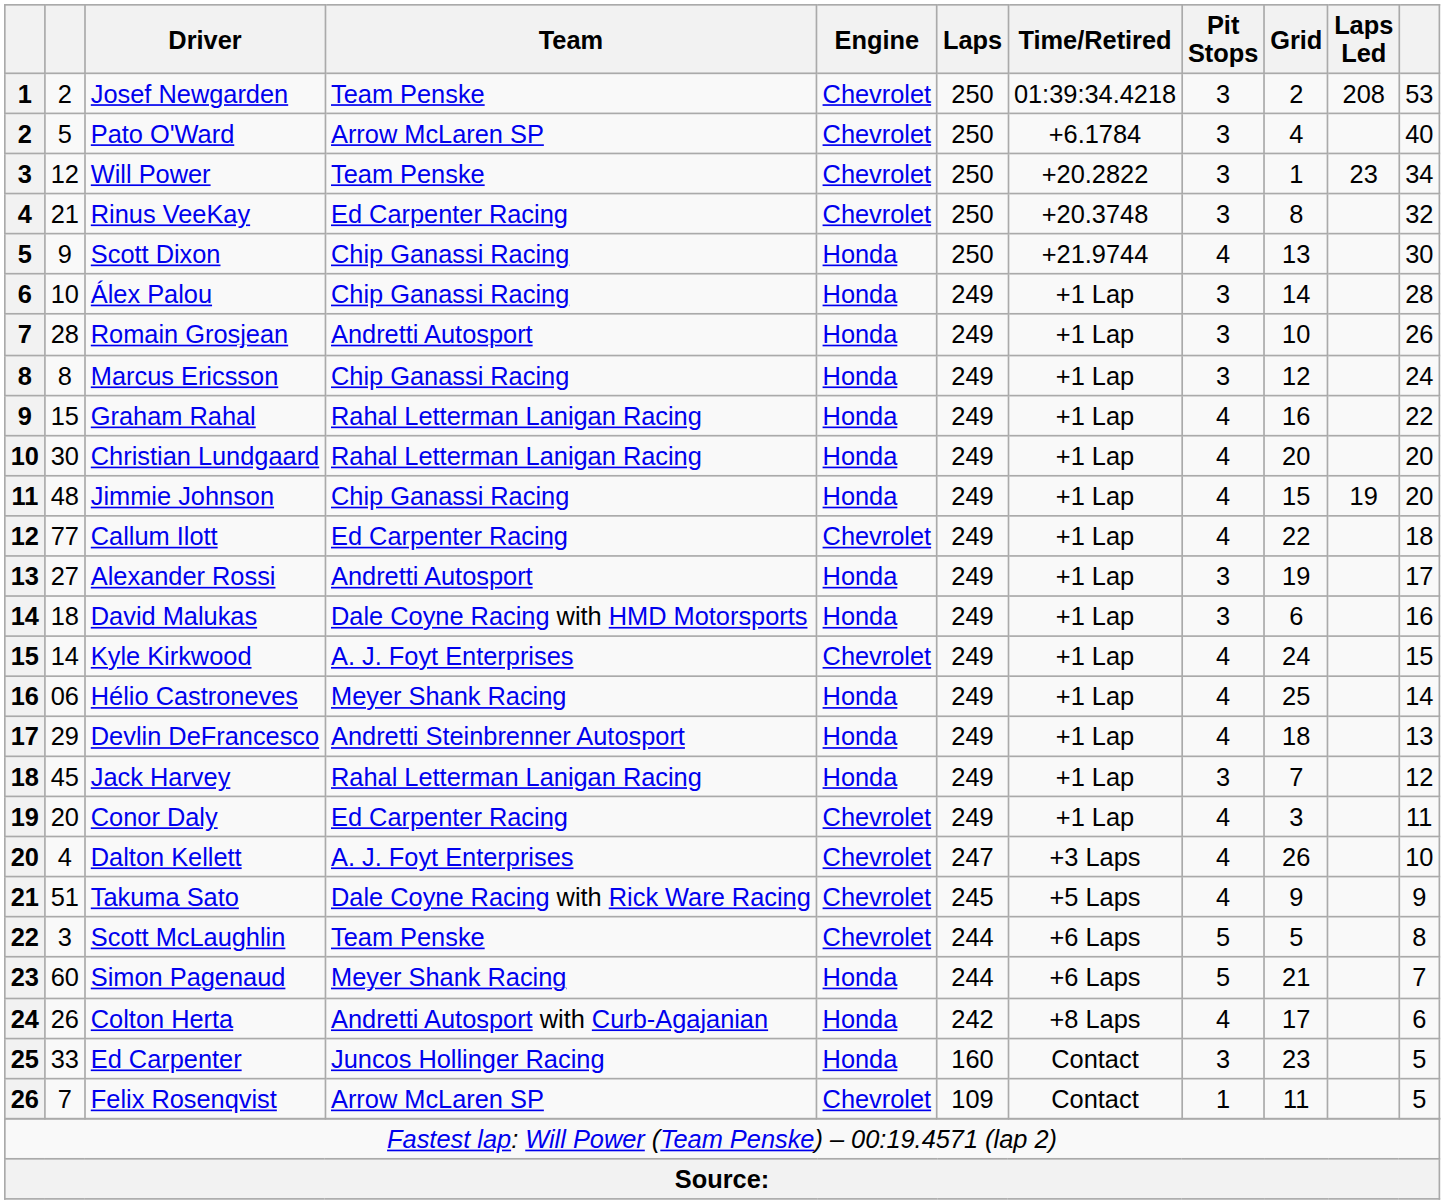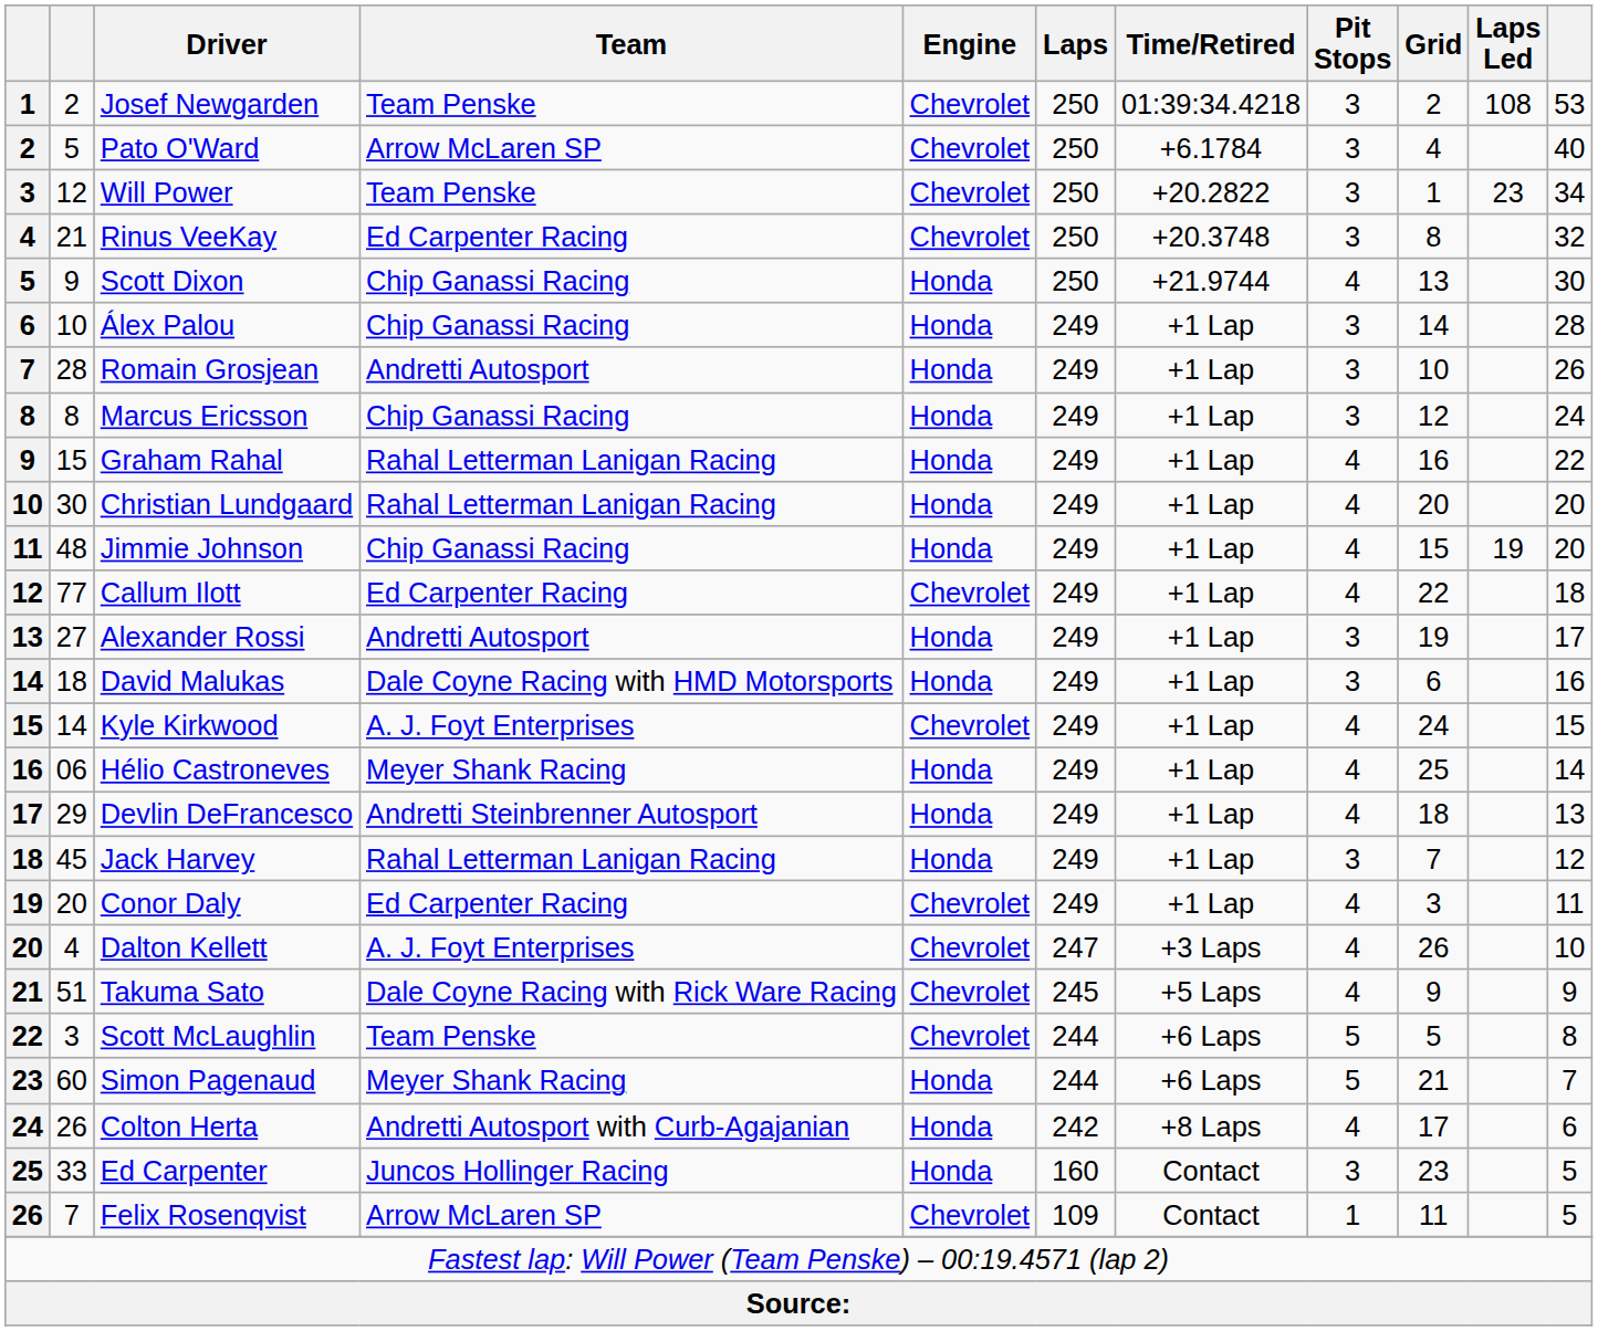Josef Newgarden | Laps Led: 208 -> 108
